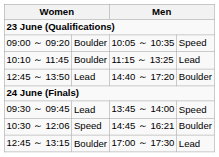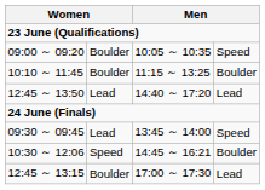10:10 ～ 11:45 | column 4: Lead -> Boulder
12:45 ～ 13:50 | column 4: Boulder -> Lead
